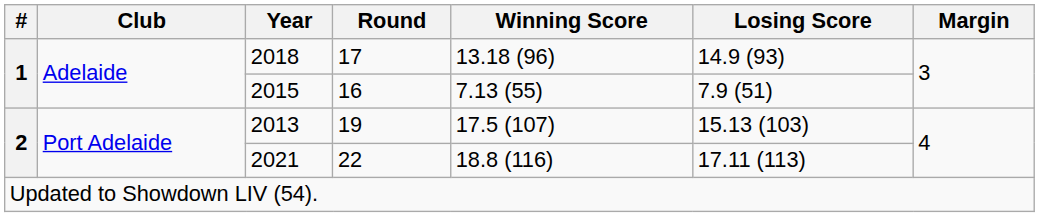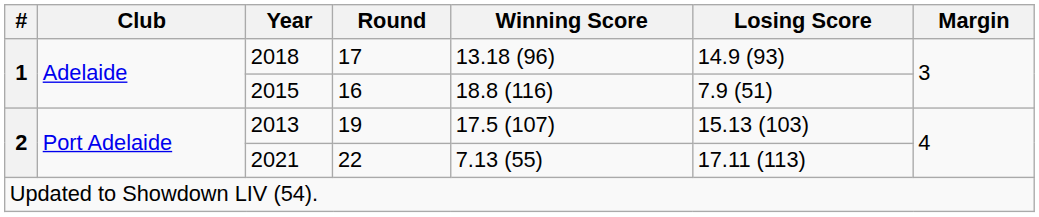2015 | Winning Score: 7.13 (55) -> 18.8 (116)
2021 | Winning Score: 18.8 (116) -> 7.13 (55)
